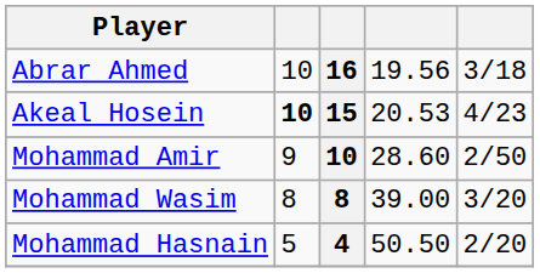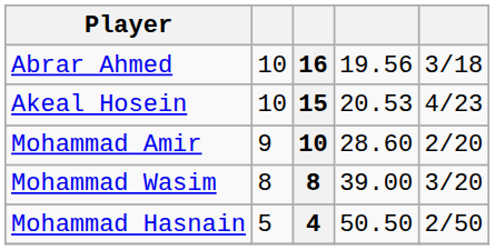Akeal Hosein | column 2: bold -> normal
Mohammad Amir | column 5: 2/50 -> 2/20
Mohammad Hasnain | column 5: 2/20 -> 2/50
